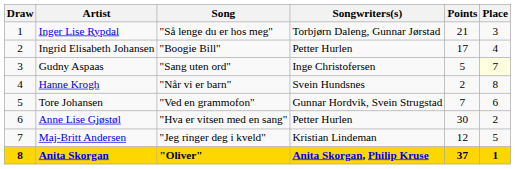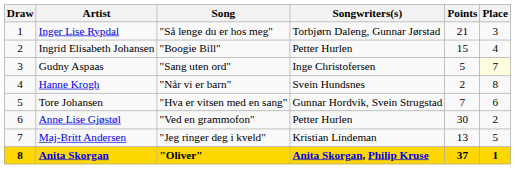Ingrid Elisabeth Johansen | Points: 17 -> 15
Tore Johansen | Song: "Ved en grammofon" -> "Hva er vitsen med en sang"
Anne Lise Gjøstøl | Song: "Hva er vitsen med en sang" -> "Ved en grammofon"
Maj-Britt Andersen | Points: 12 -> 13
